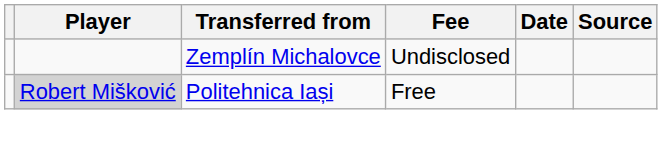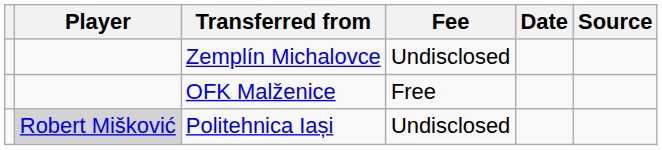+ row: OFK Malženice | Free
Politehnica Iași | Fee: Free -> Undisclosed
